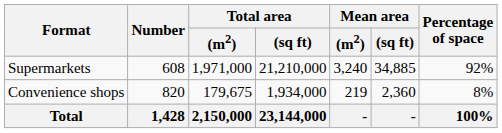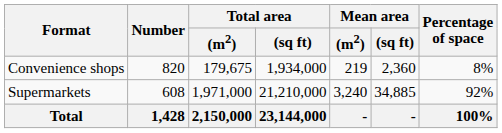rows swapped: Supermarkets <-> Convenience shops
